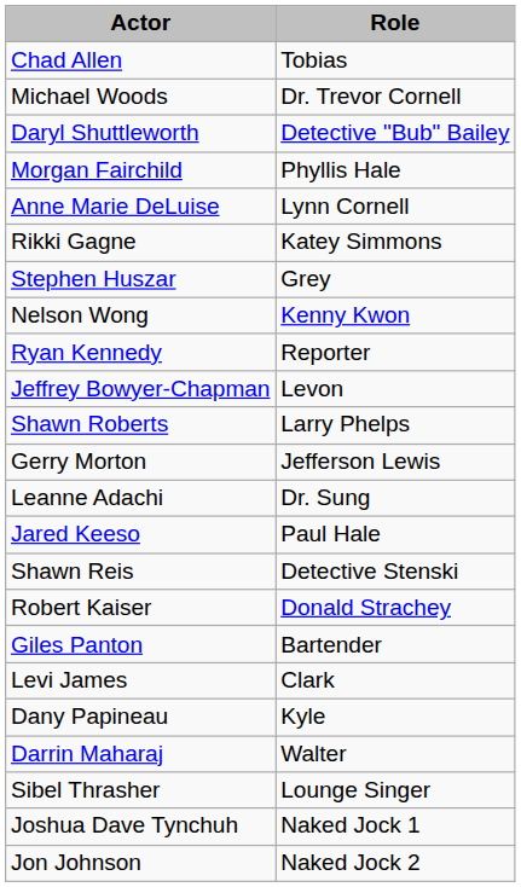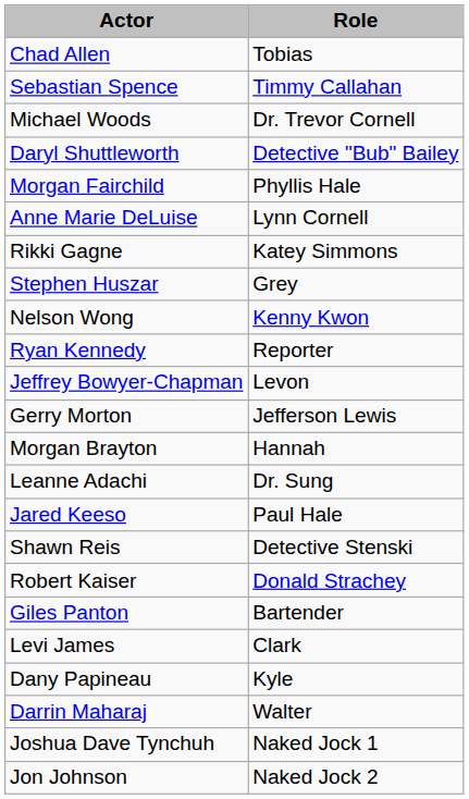+ row: Sebastian Spence | Timmy Callahan
- row: Shawn Roberts | Larry Phelps
+ row: Morgan Brayton | Hannah
- row: Sibel Thrasher | Lounge Singer
